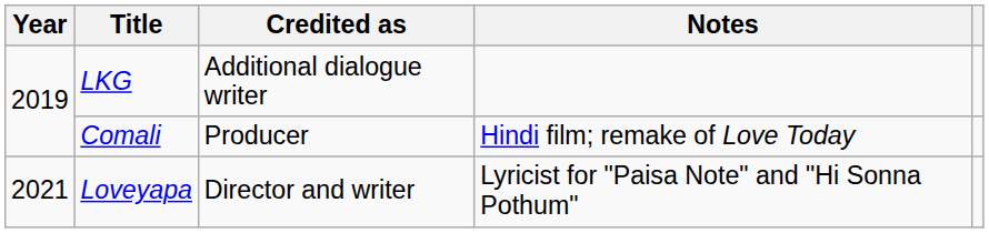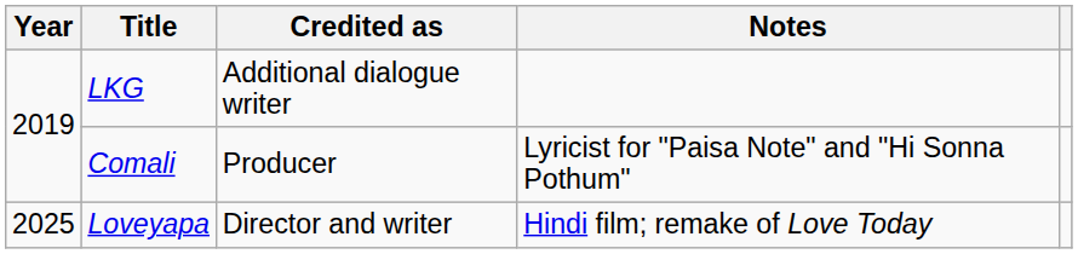Comali | Notes: Hindi film; remake of Love Today -> Lyricist for "Paisa Note" and "Hi Sonna Pothum"
Loveyapa | Year: 2021 -> 2025
Loveyapa | Notes: Lyricist for "Paisa Note" and "Hi Sonna Pothum" -> Hindi film; remake of Love Today
